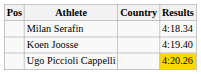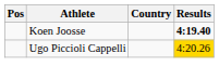- row: Milan Serafin | 4:18.34
Koen Joosse | Results: normal -> bold
